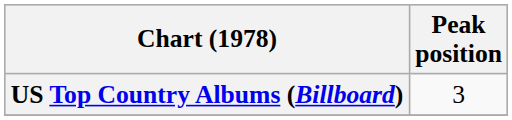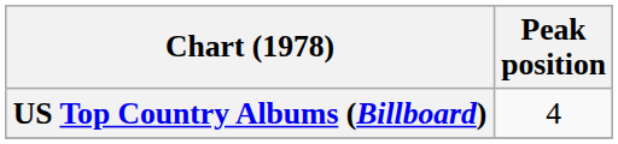US Top Country Albums (Billboard) | Peak position: 3 -> 4
